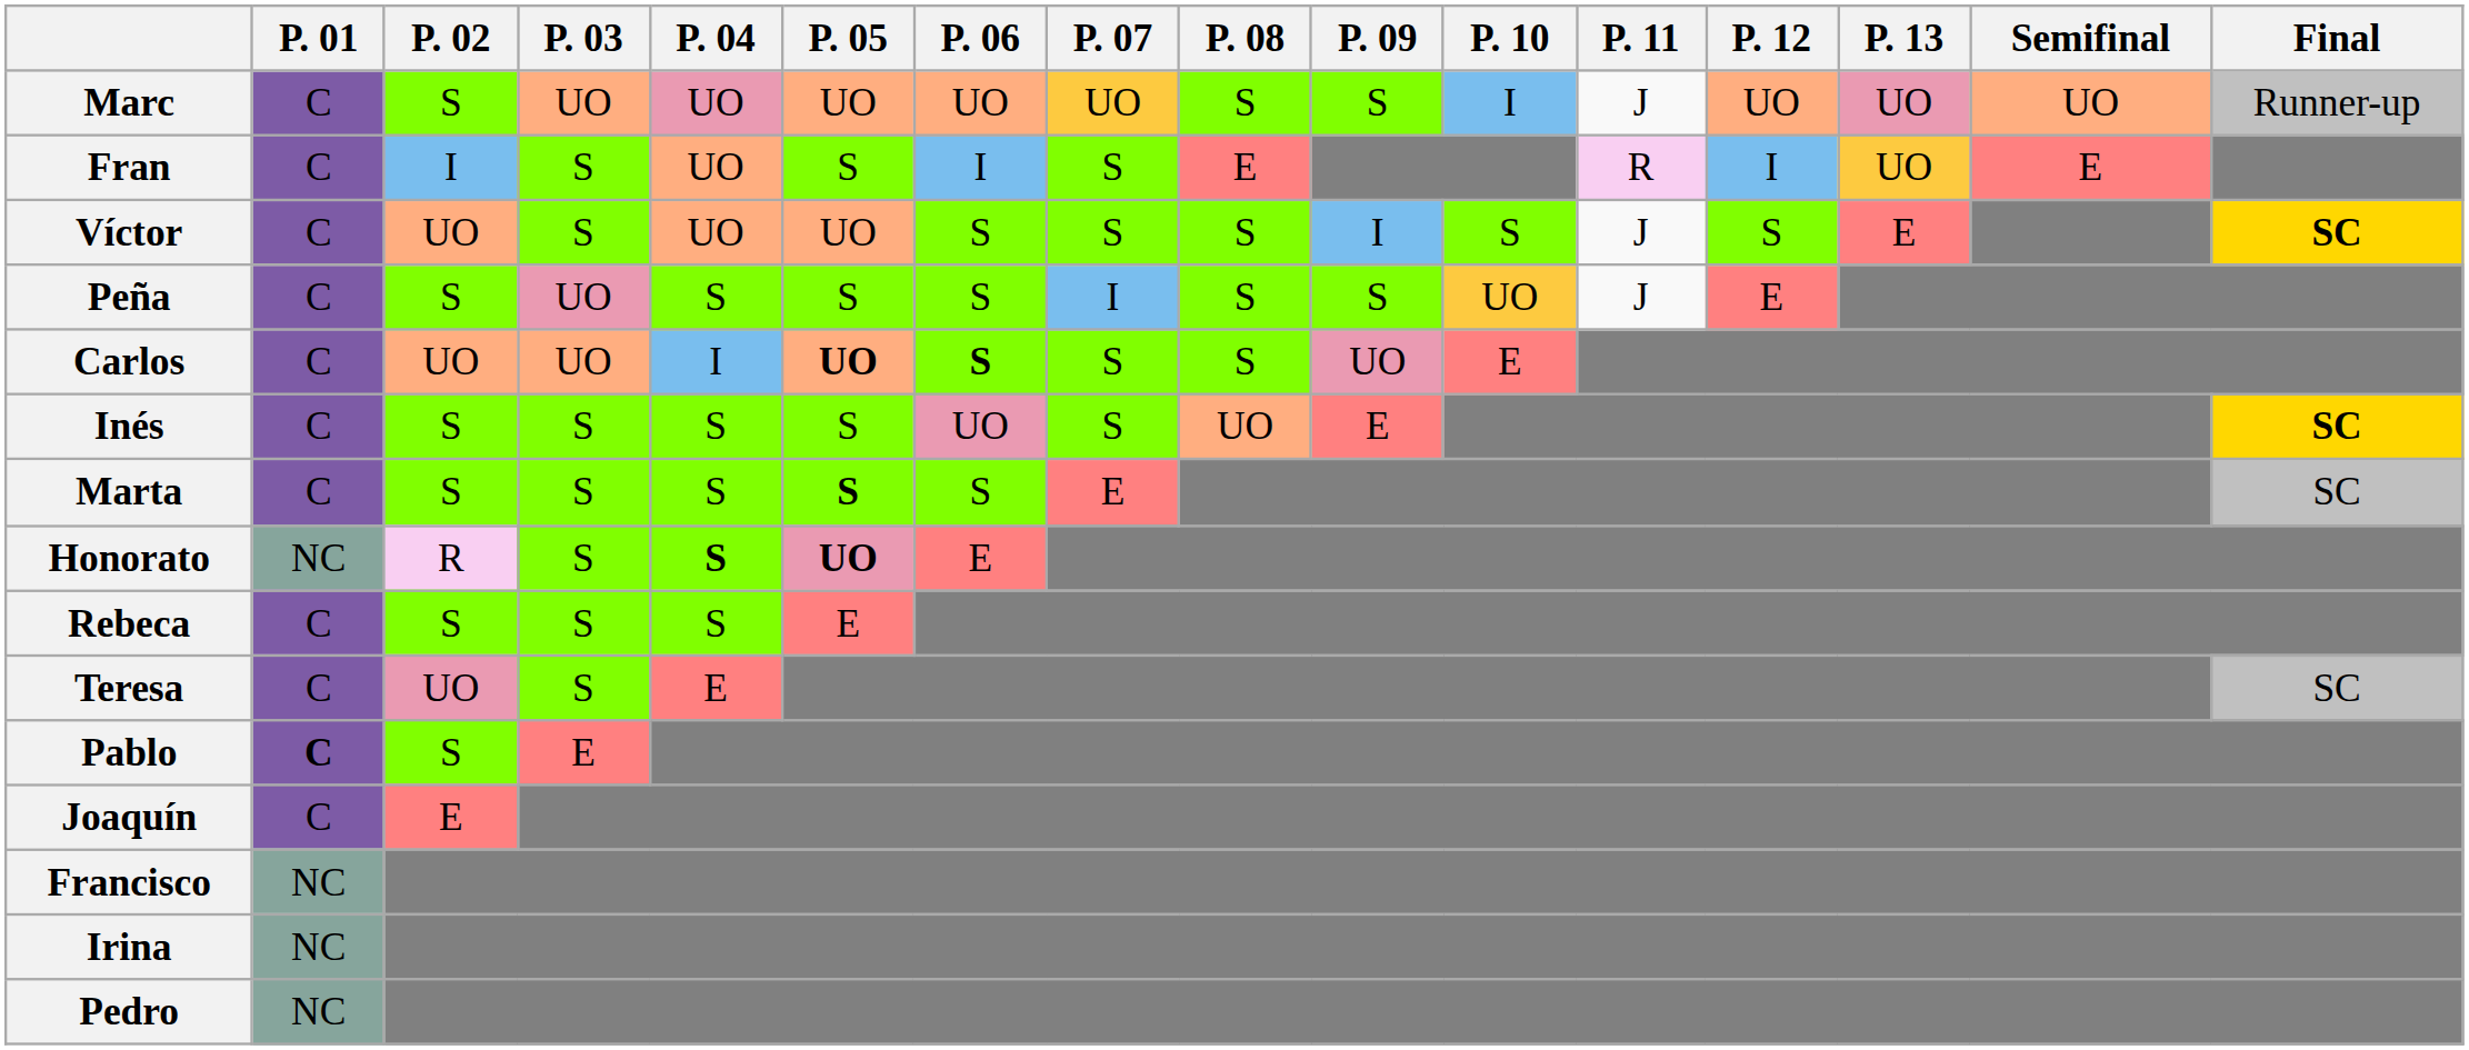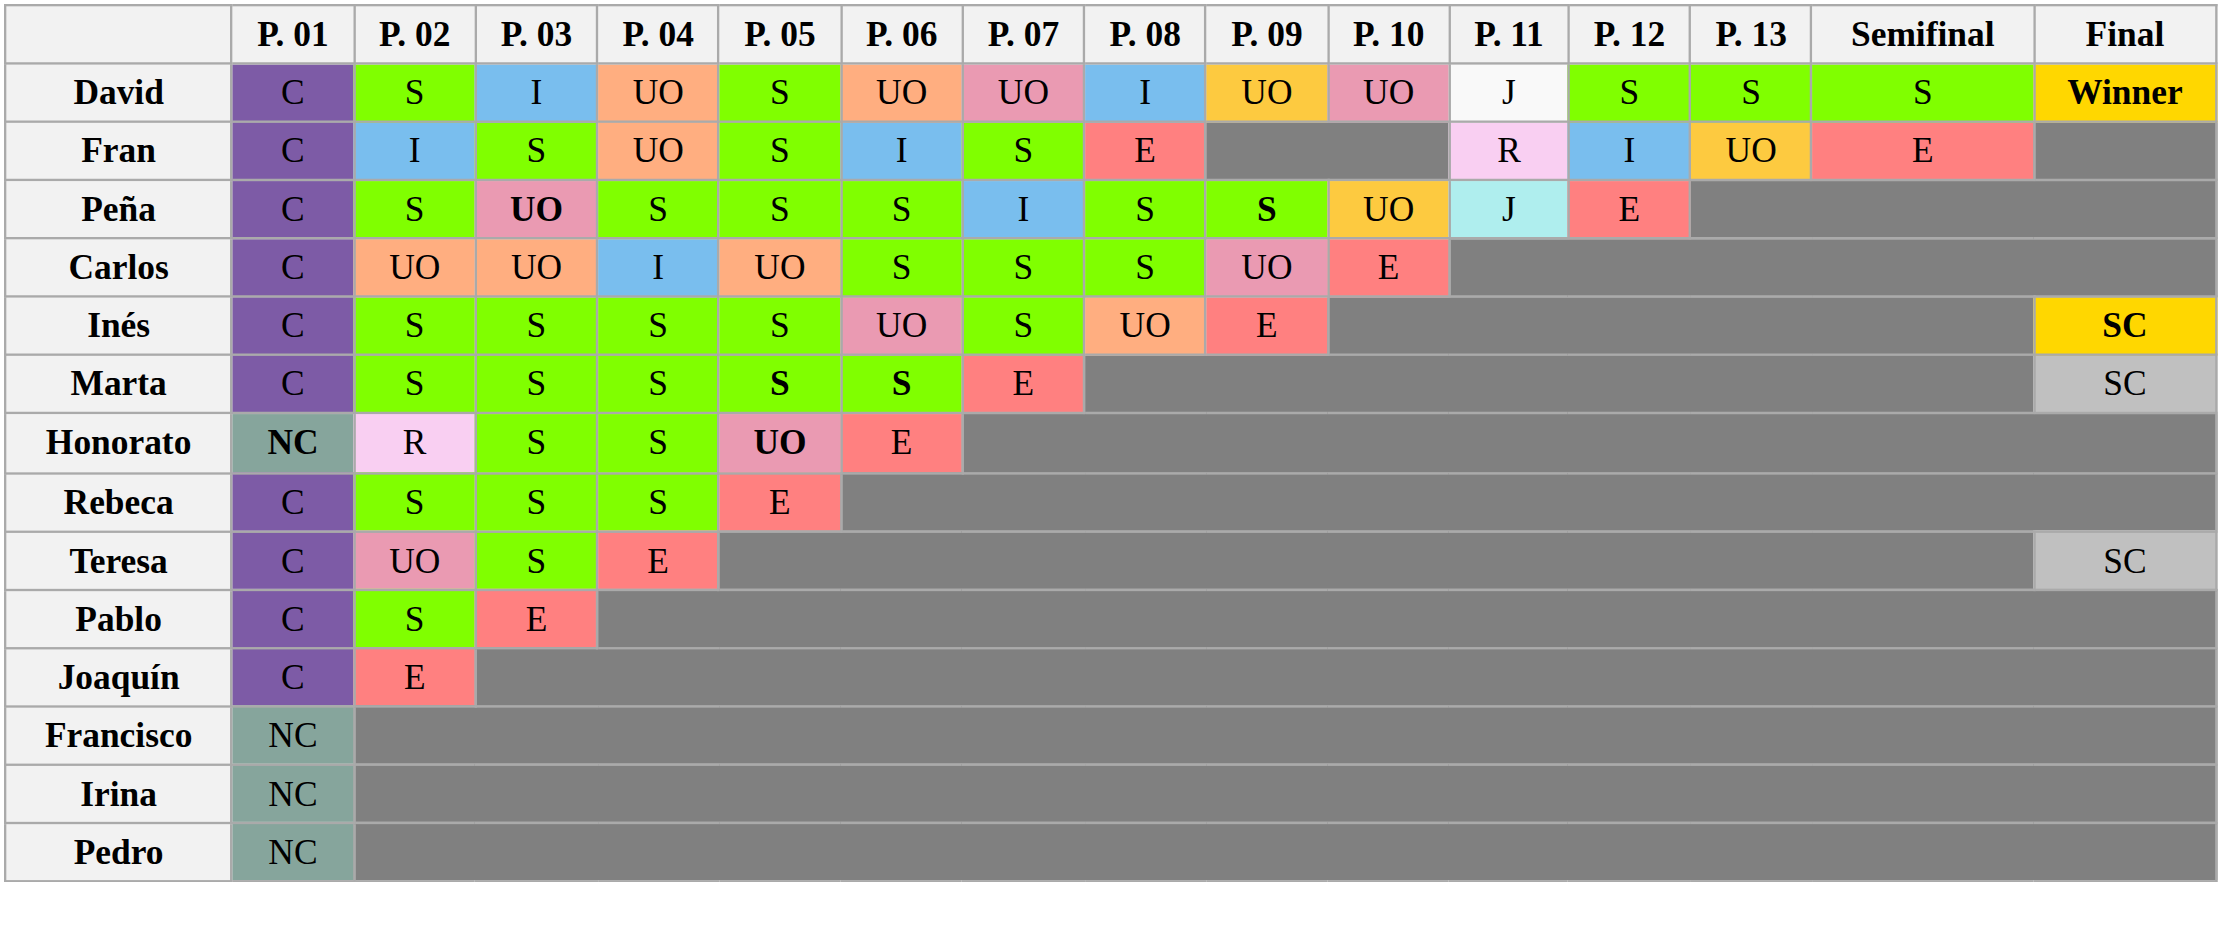+ row: David | C | S | I | UO | S | UO | UO | I | UO | UO | J | S | S | S | Winner
- row: Marc | C | S | UO | UO | UO | UO | UO | S | S | I | J | UO | UO | UO | Runner-up
- row: Víctor | C | UO | S | UO | UO | S | S | S | I | S | J | S | E | SC
Peña | P. 03: normal -> bold
Peña | P. 09: normal -> bold
Peña | P. 11: no background -> paleturquoise background
Carlos | P. 05: bold -> normal
Carlos | P. 06: bold -> normal
Marta | P. 06: normal -> bold
Honorato | P. 01: normal -> bold
Honorato | P. 04: bold -> normal
Pablo | P. 01: bold -> normal
